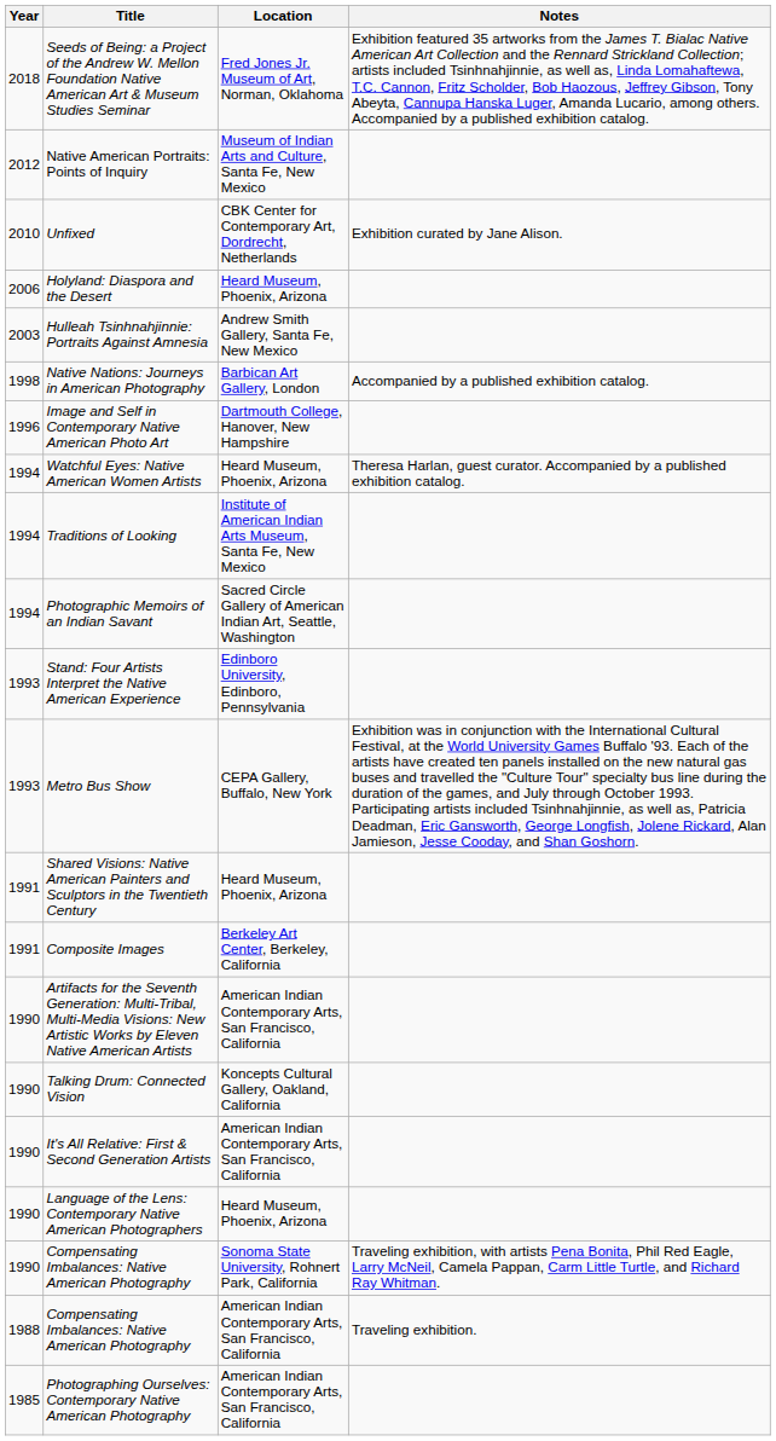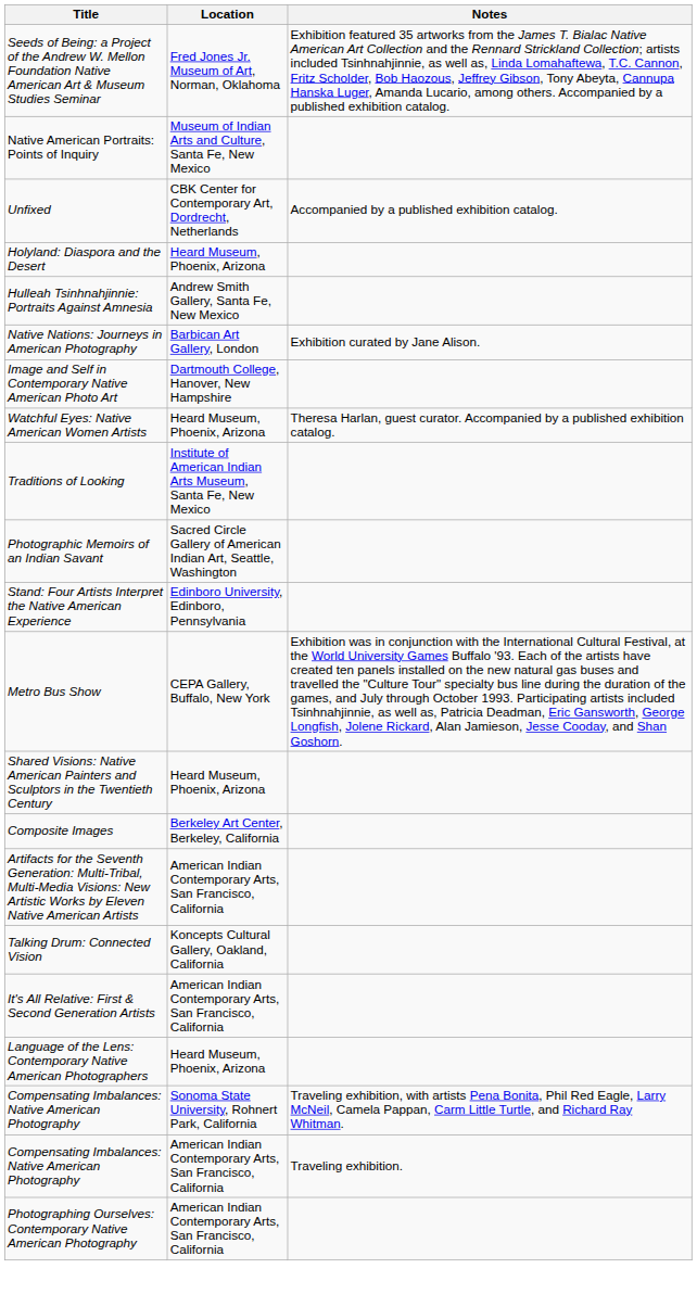- column: Year | 2018 | 2012 | 2010 | 2006 | 2003 | 1998 | 1996 | 1994 | 1994 | 1994 | 1993 | 1993 | 1991 | 1991 | 1990 | 1990 | 1990 | 1990 | 1990 | 1988 | 1985
Unfixed | Notes: Exhibition curated by Jane Alison. -> Accompanied by a published exhibition catalog.
Native Nations: Journeys in American Photography | Notes: Accompanied by a published exhibition catalog. -> Exhibition curated by Jane Alison.
